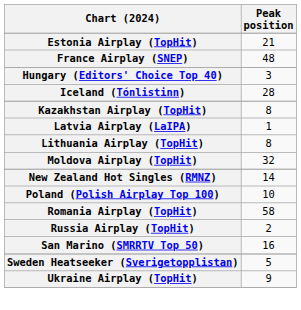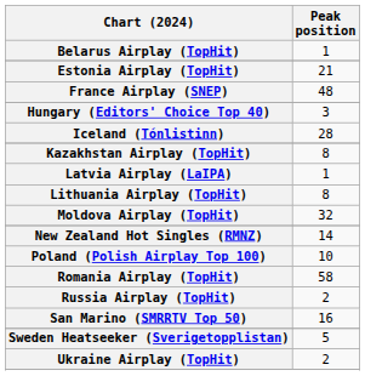+ row: Belarus Airplay (TopHit) | 1
Ukraine Airplay (TopHit) | Peak position: 9 -> 2
